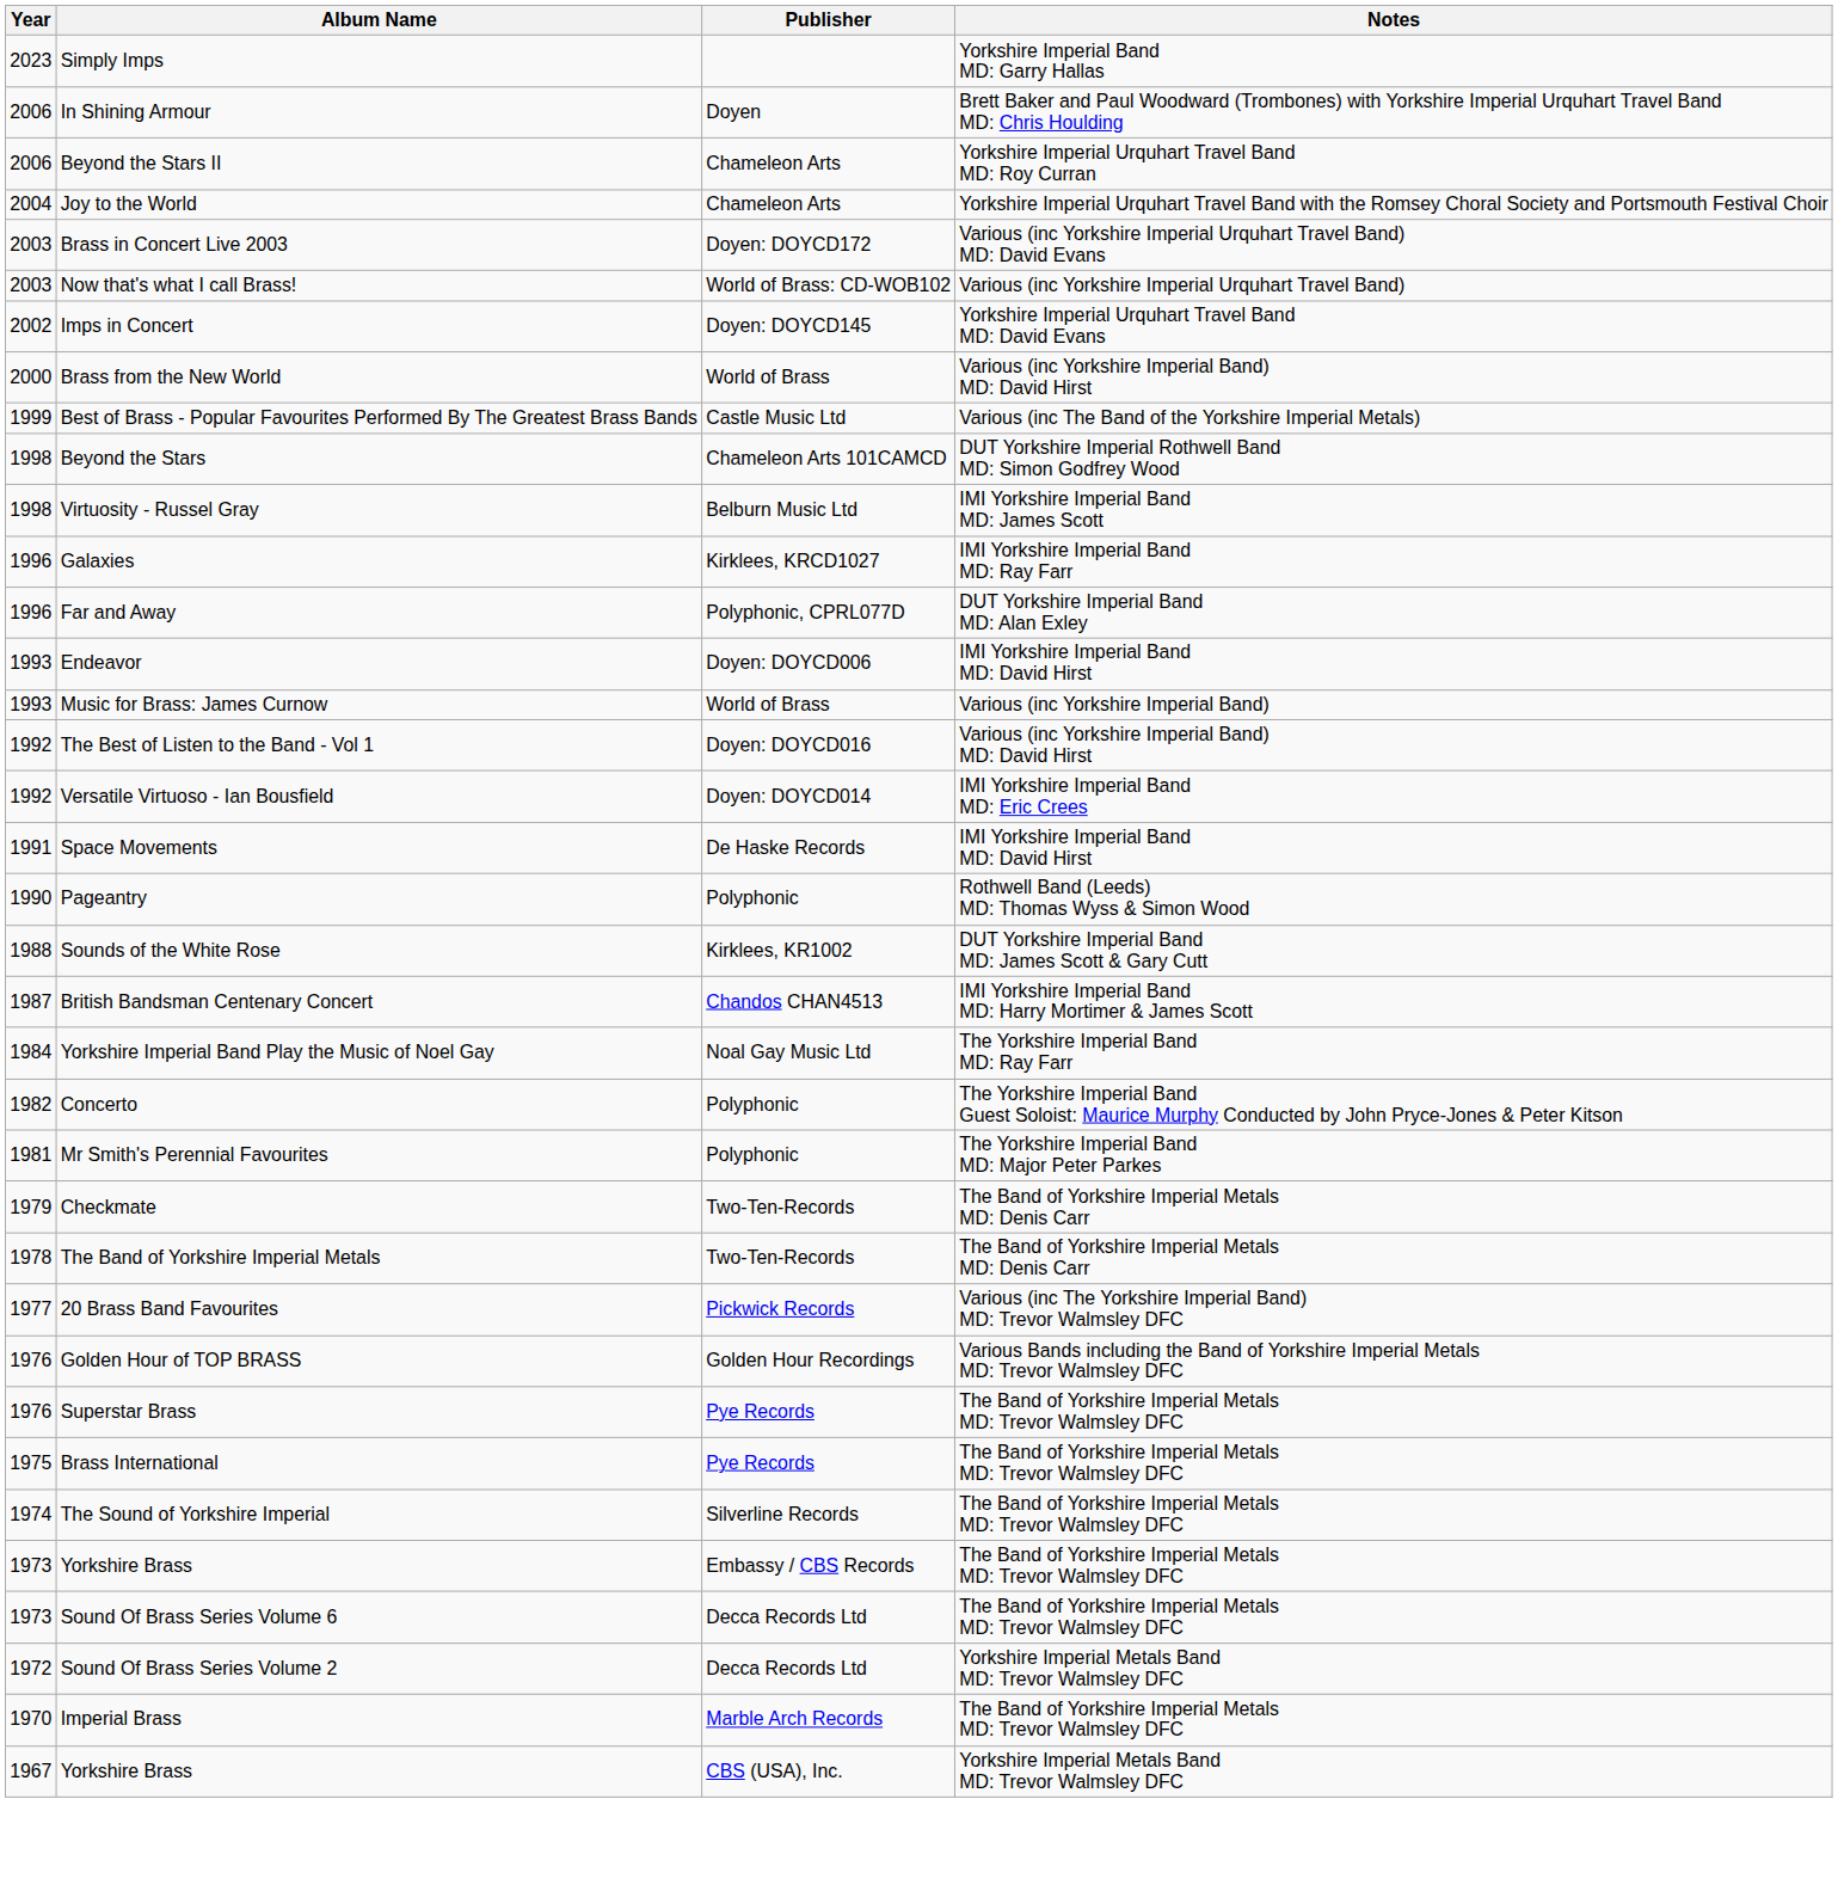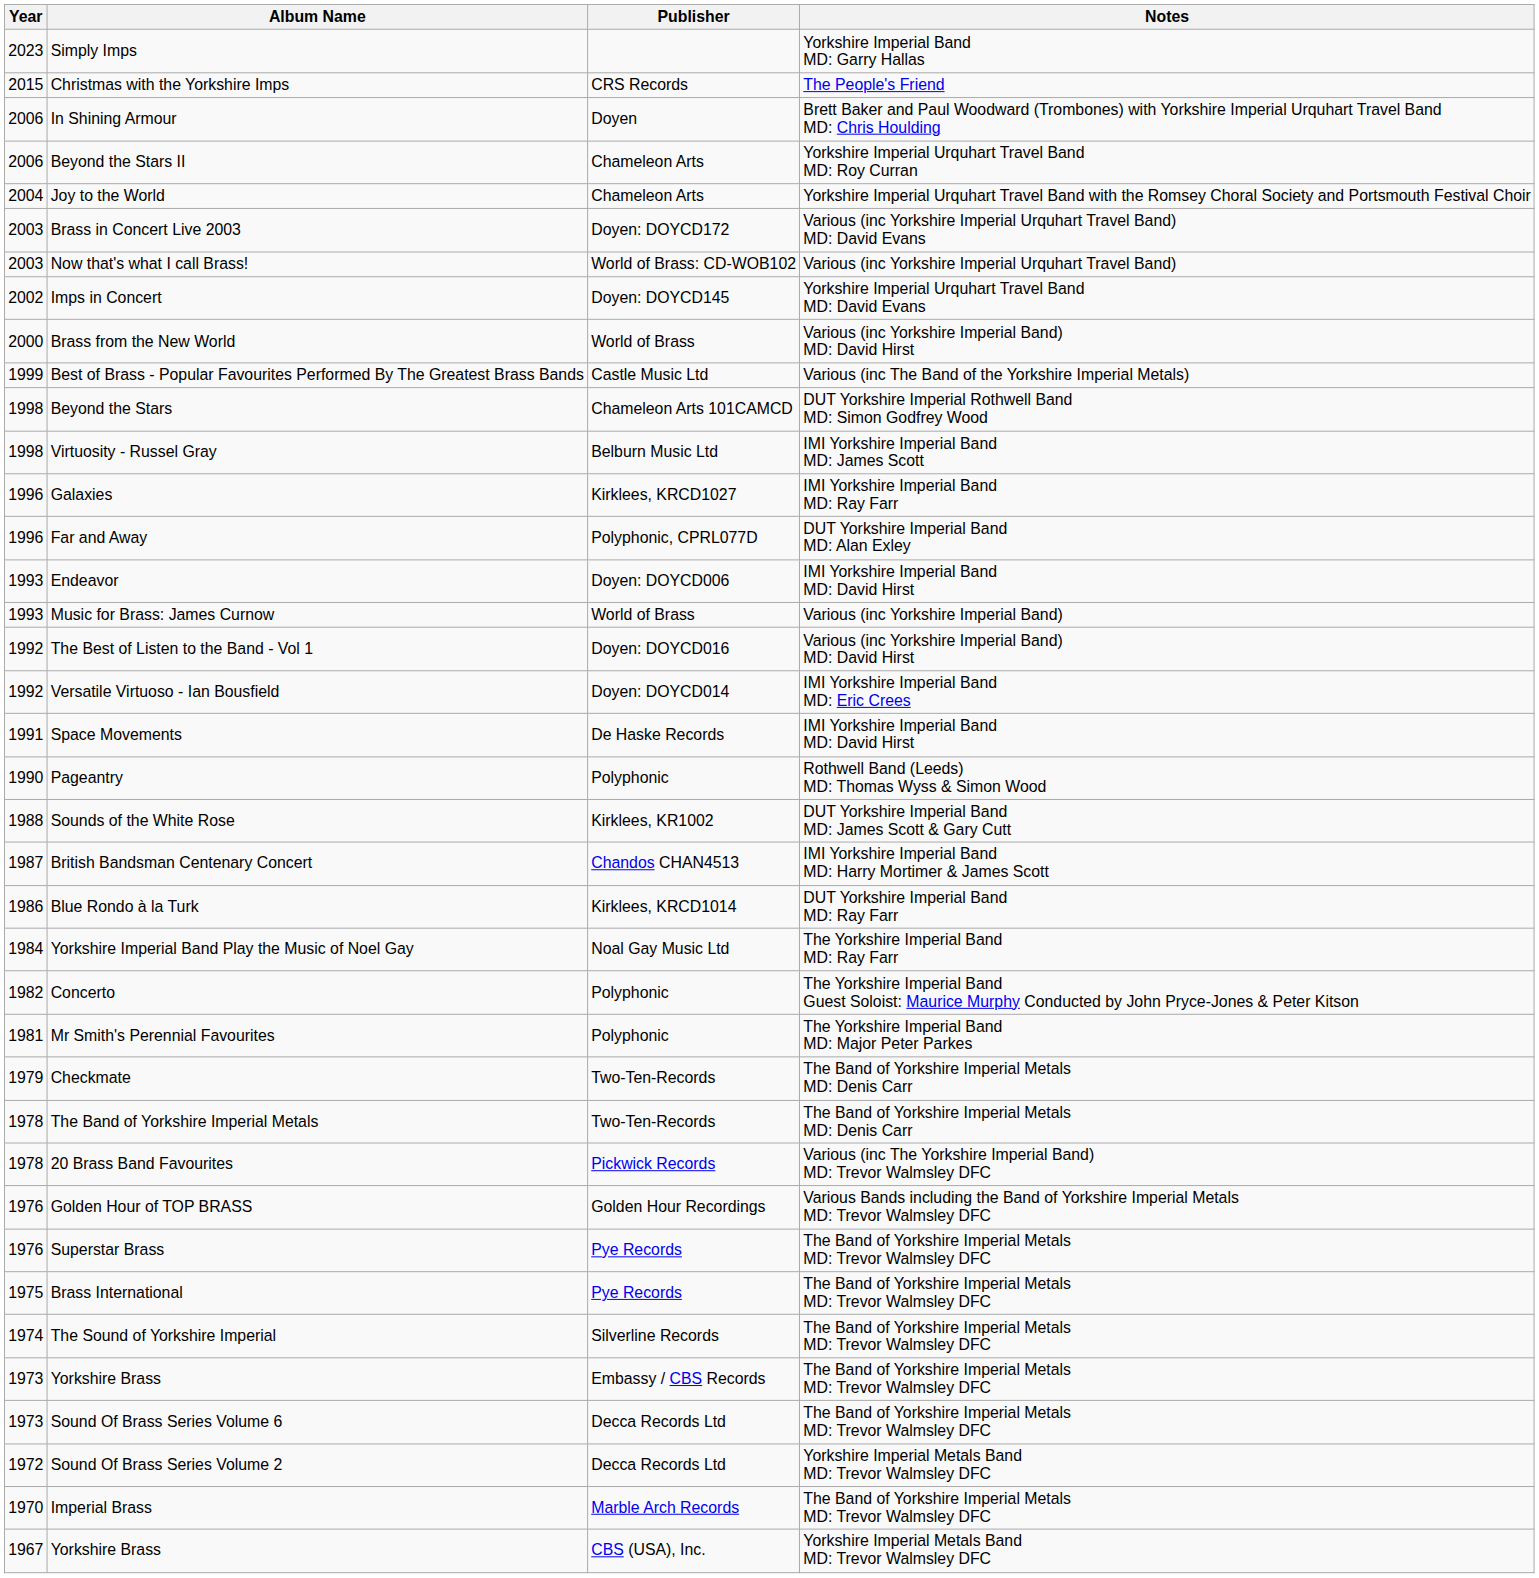+ row: 2015 | Christmas with the Yorkshire Imps | CRS Records | The People's Friend
+ row: 1986 | Blue Rondo à la Turk | Kirklees, KRCD1014 | DUT Yorkshire Imperial Band MD: Ray Farr
20 Brass Band Favourites | Year: 1977 -> 1978
